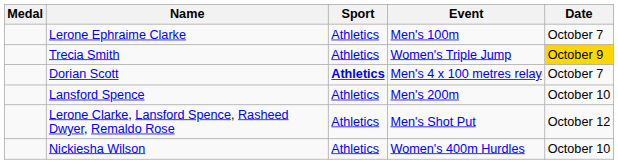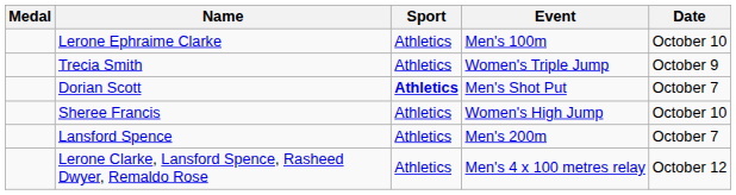Lerone Ephraime Clarke | Date: October 7 -> October 10
Trecia Smith | Date: gold background -> no background
Dorian Scott | Event: Men's 4 x 100 metres relay -> Men's Shot Put
+ row: Sheree Francis | Athletics | Women's High Jump | October 10
Lansford Spence | Date: October 10 -> October 7
Lerone Clarke, Lansford Spence, Rasheed Dwyer, Remaldo Rose | Event: Men's Shot Put -> Men's 4 x 100 metres relay
- row: Nickiesha Wilson | Athletics | Women's 400m Hurdles | October 10
